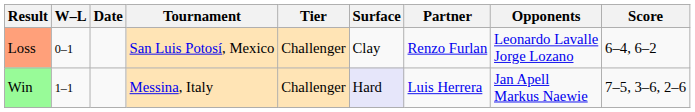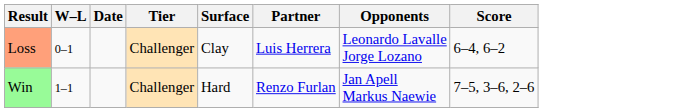- column: Tournament | San Luis Potosí, Mexico | Messina, Italy
Loss | Partner: Renzo Furlan -> Luis Herrera
Win | Surface: lavender background -> no background
Win | Partner: Luis Herrera -> Renzo Furlan
